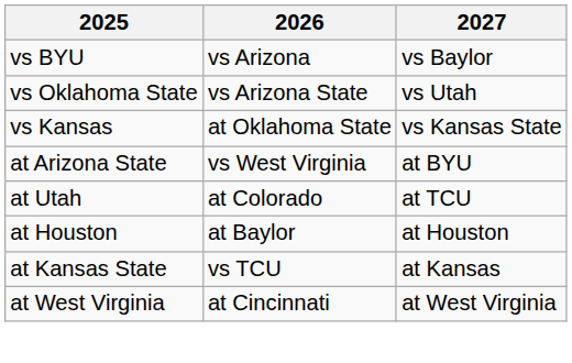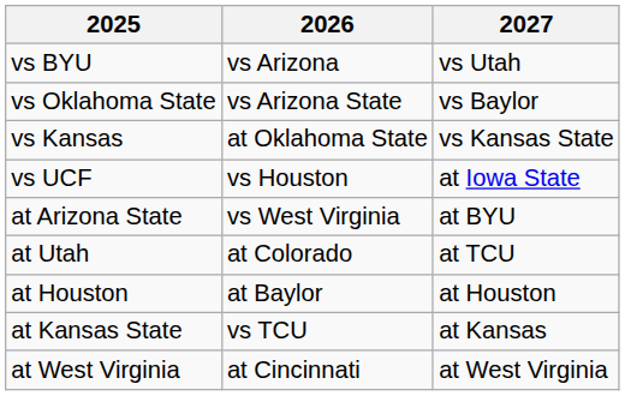vs BYU | 2027: vs Baylor -> vs Utah
vs Oklahoma State | 2027: vs Utah -> vs Baylor
+ row: vs UCF | vs Houston | at Iowa State
